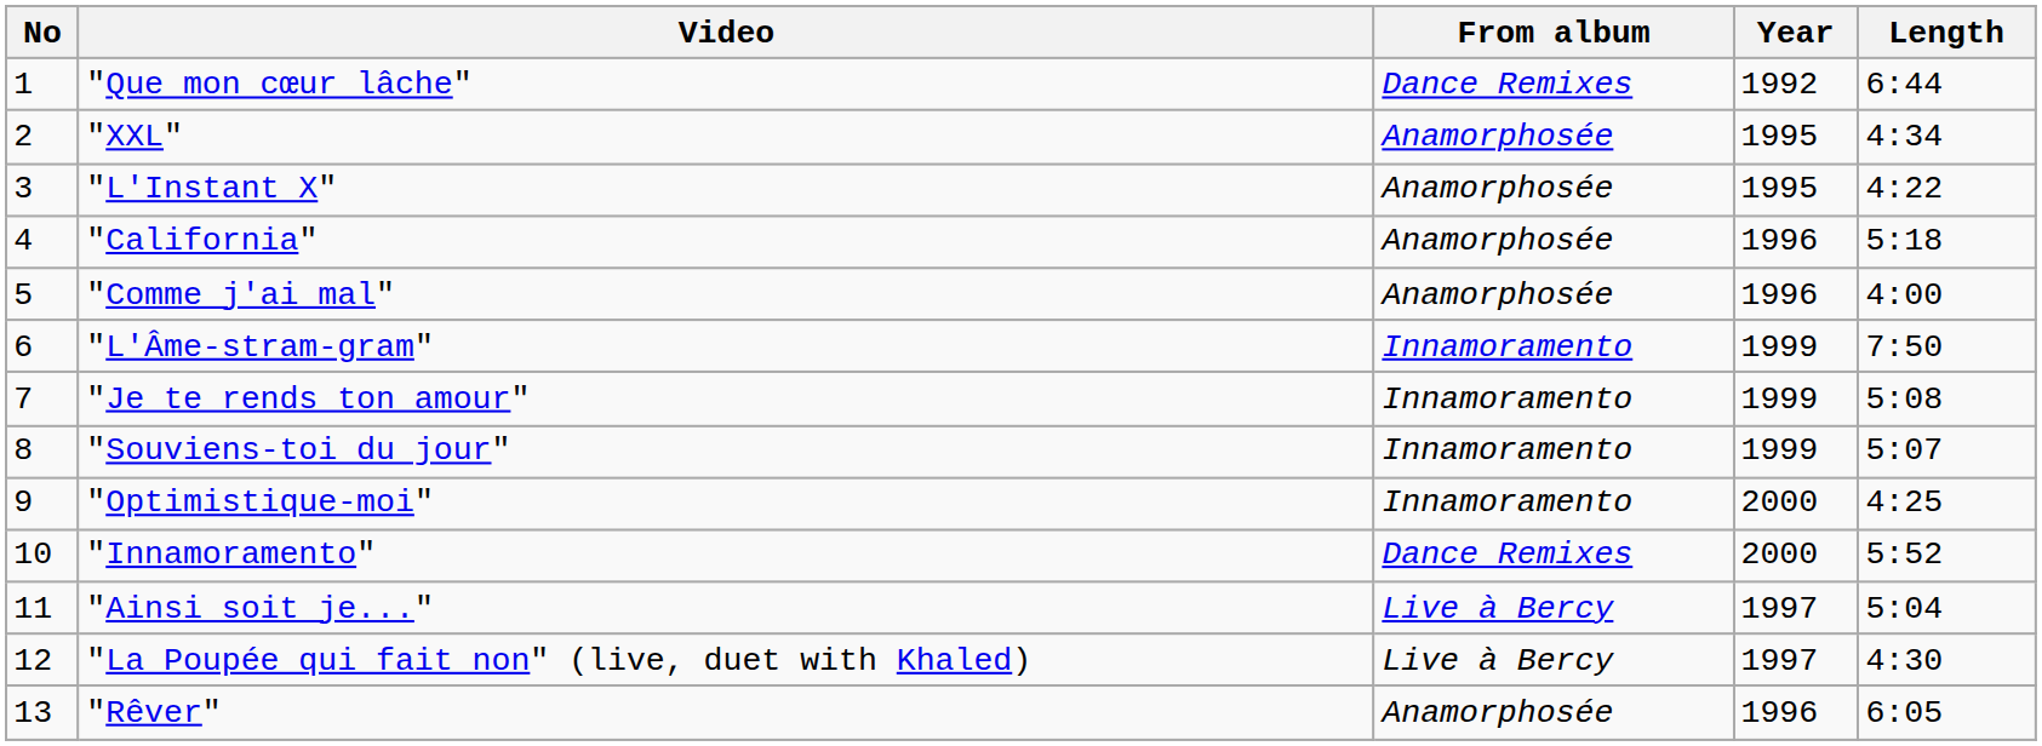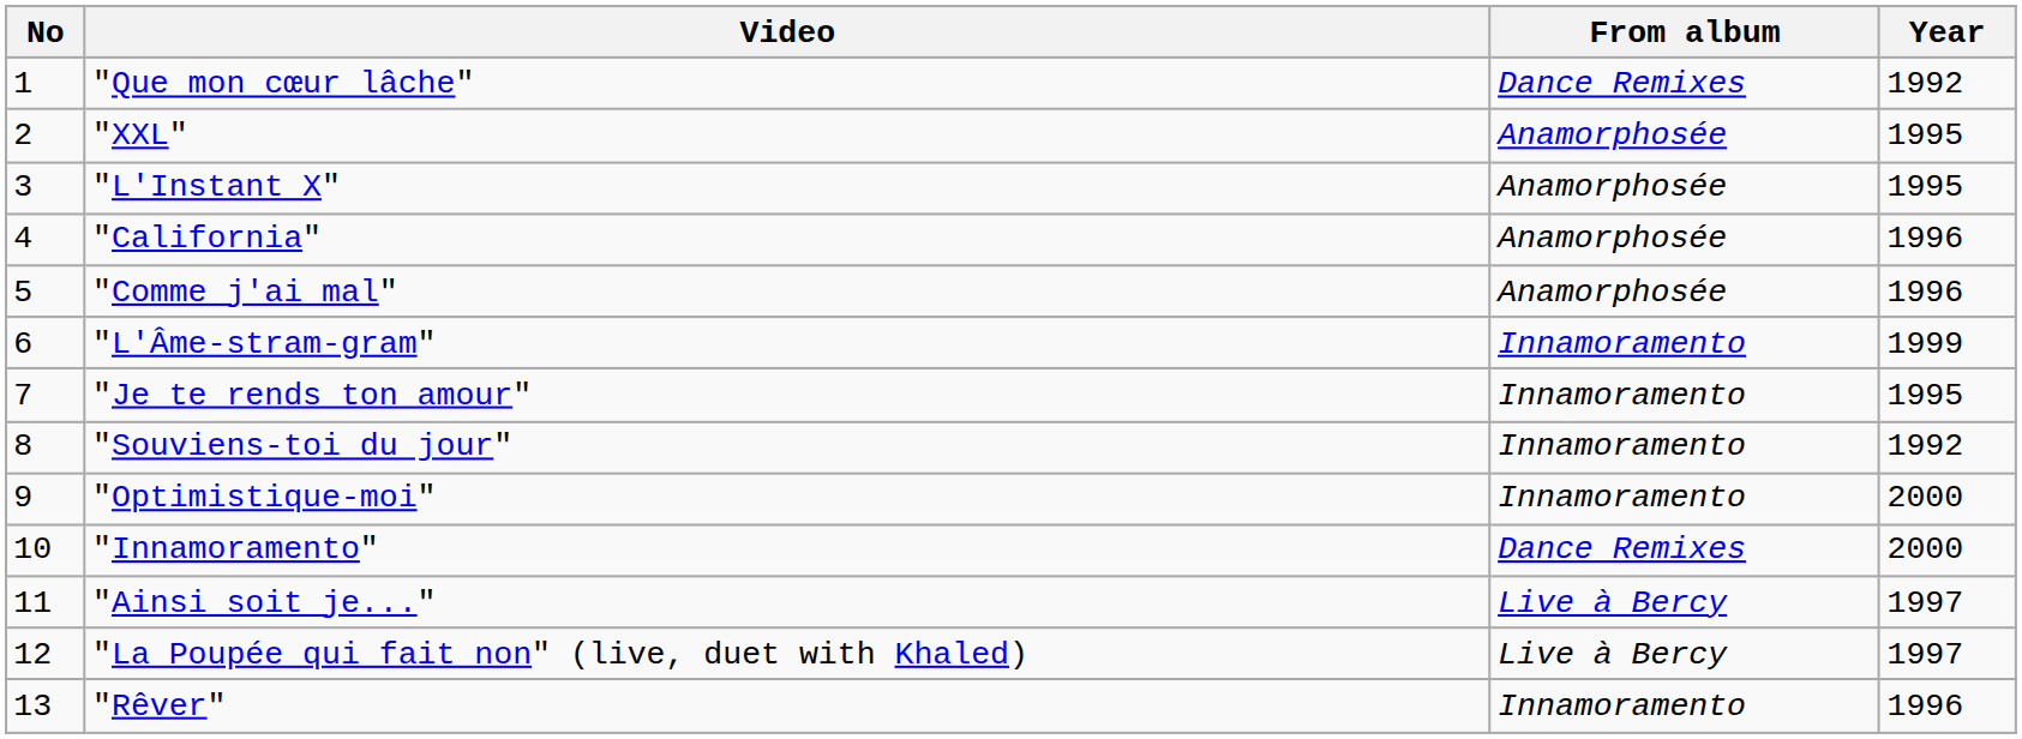- column: Length | 6:44 | 4:34 | 4:22 | 5:18 | 4:00 | 7:50 | 5:08 | 5:07 | 4:25 | 5:52 | 5:04 | 4:30 | 6:05
"Je te rends ton amour" | Year: 1999 -> 1995
"Souviens-toi du jour" | Year: 1999 -> 1992
"Rêver" | From album: Anamorphosée -> Innamoramento
